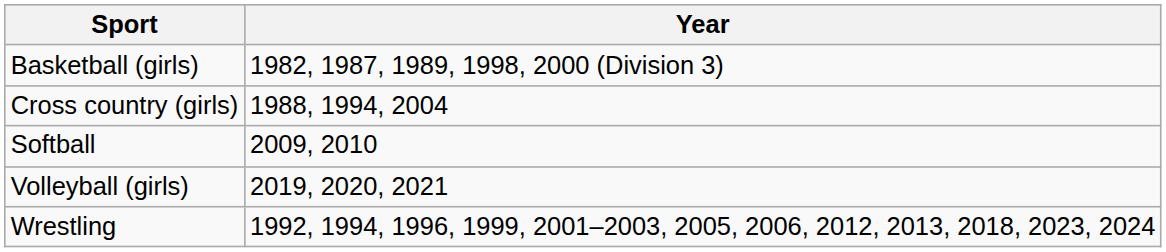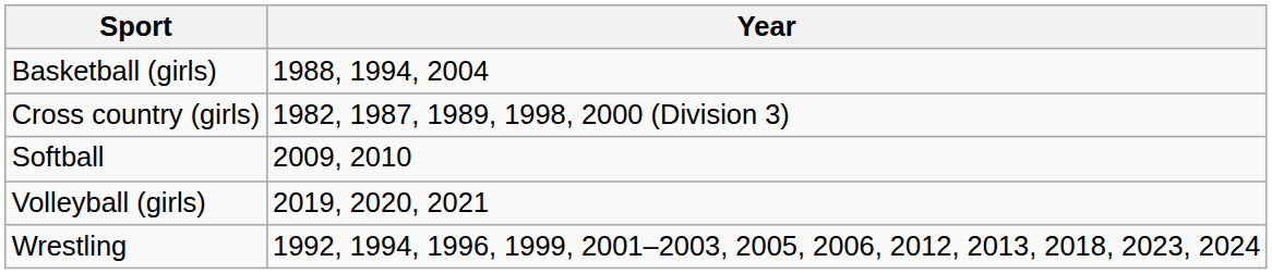Basketball (girls) | Year: 1982, 1987, 1989, 1998, 2000 (Division 3) -> 1988, 1994, 2004
Cross country (girls) | Year: 1988, 1994, 2004 -> 1982, 1987, 1989, 1998, 2000 (Division 3)
